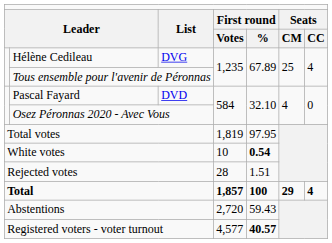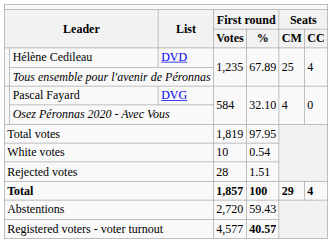Hélène Cedileau | column 3: DVG -> DVD
Pascal Fayard | column 3: DVD -> DVG
White votes | column 5: bold -> normal
